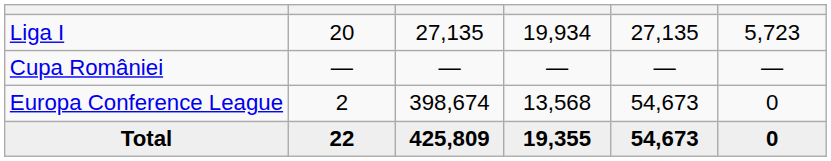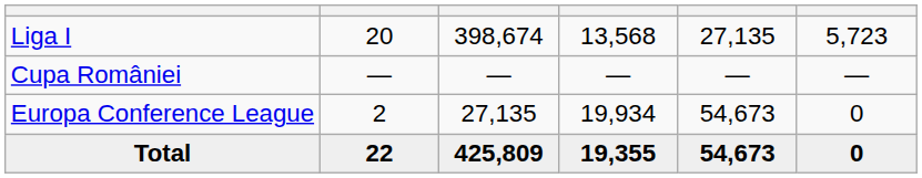Liga I | column 3: 27,135 -> 398,674
Liga I | column 4: 19,934 -> 13,568
Europa Conference League | column 3: 398,674 -> 27,135
Europa Conference League | column 4: 13,568 -> 19,934
